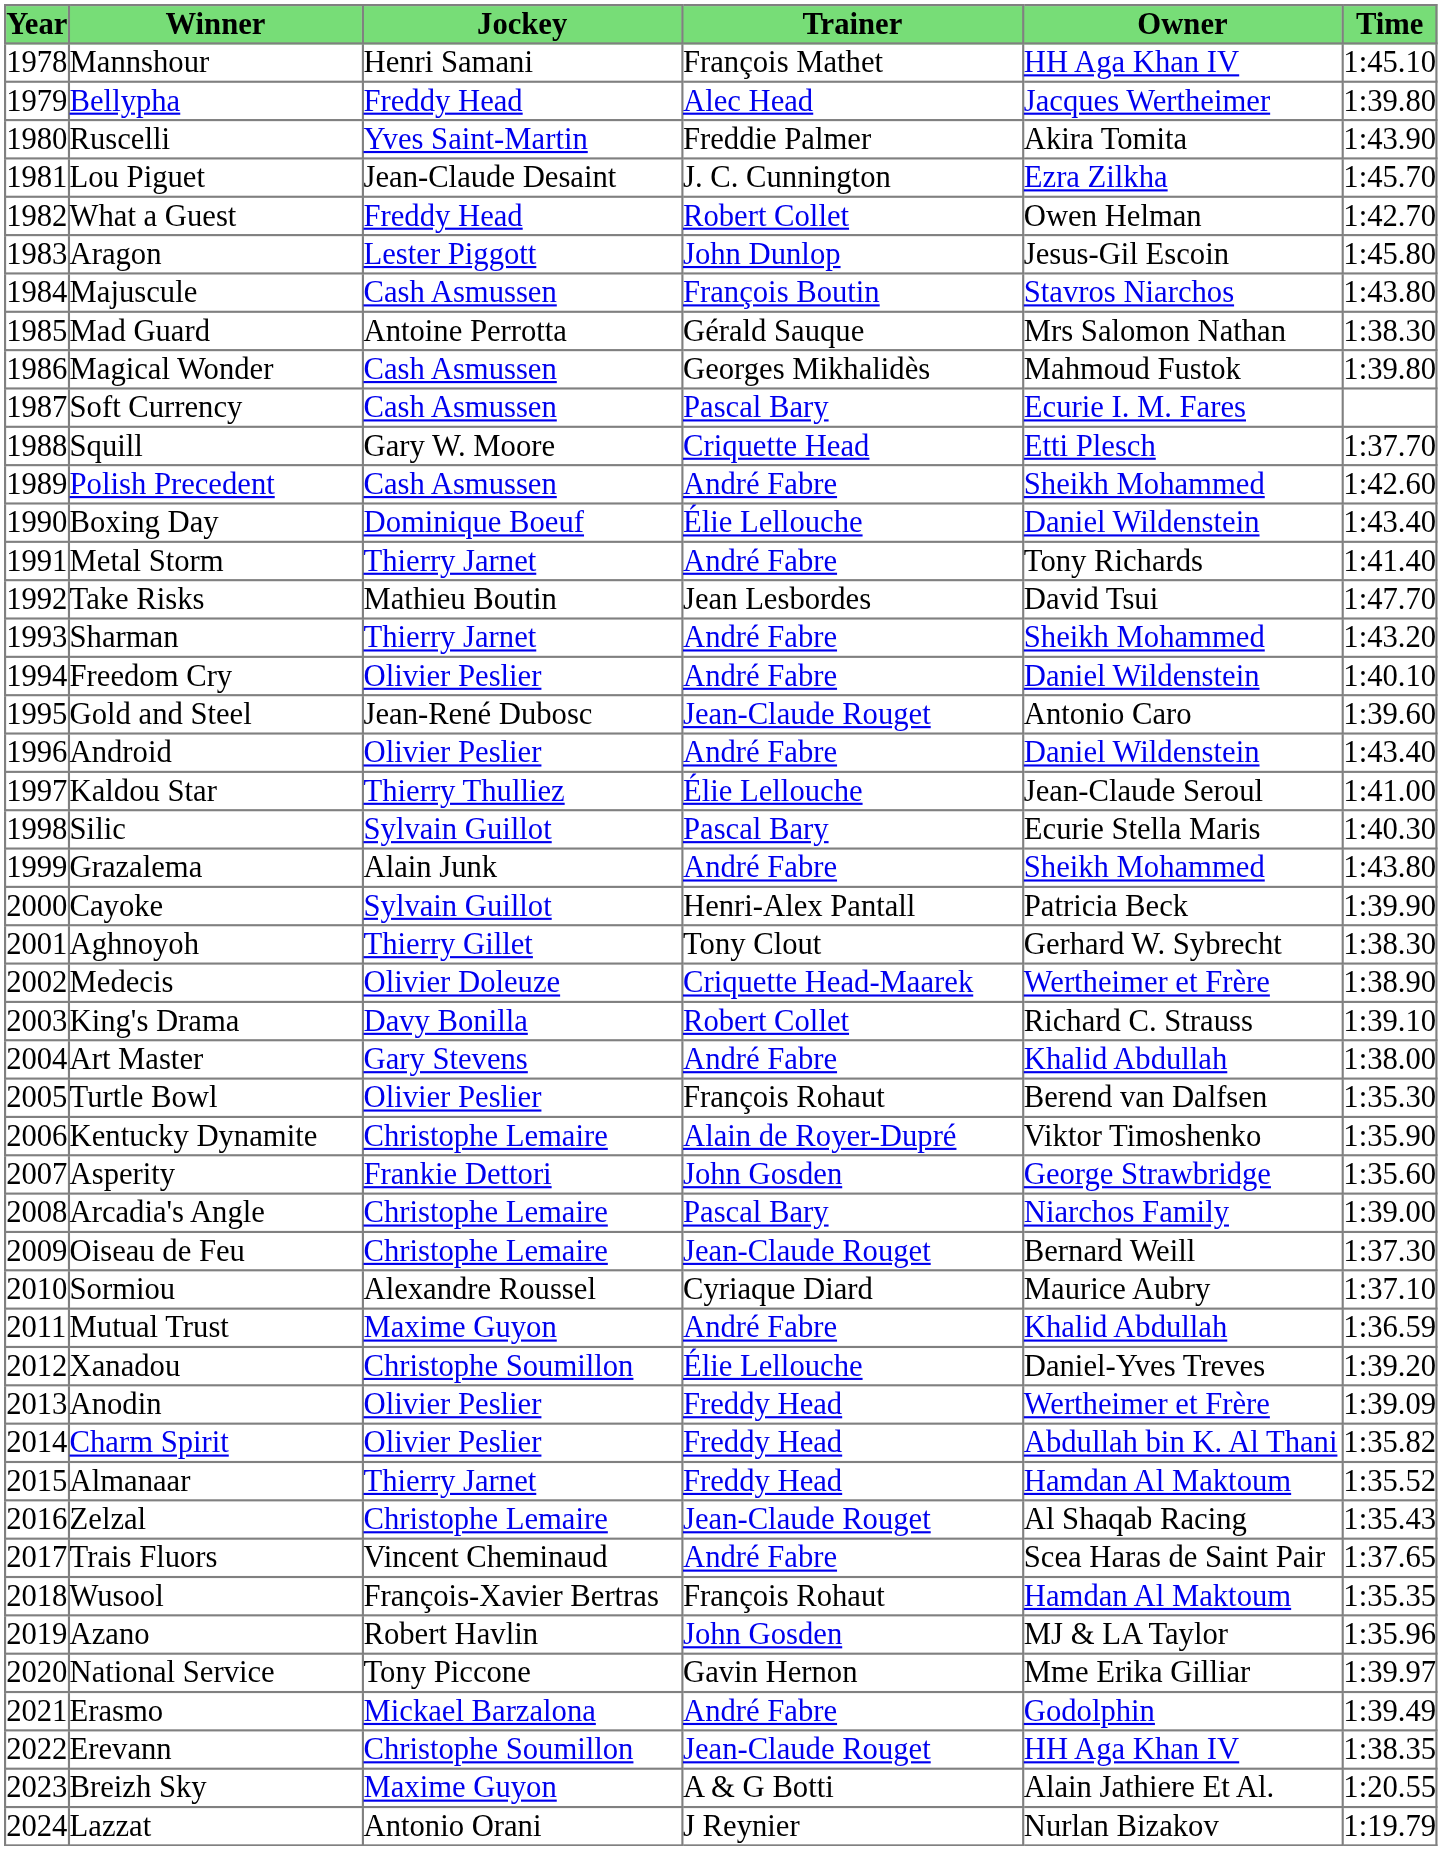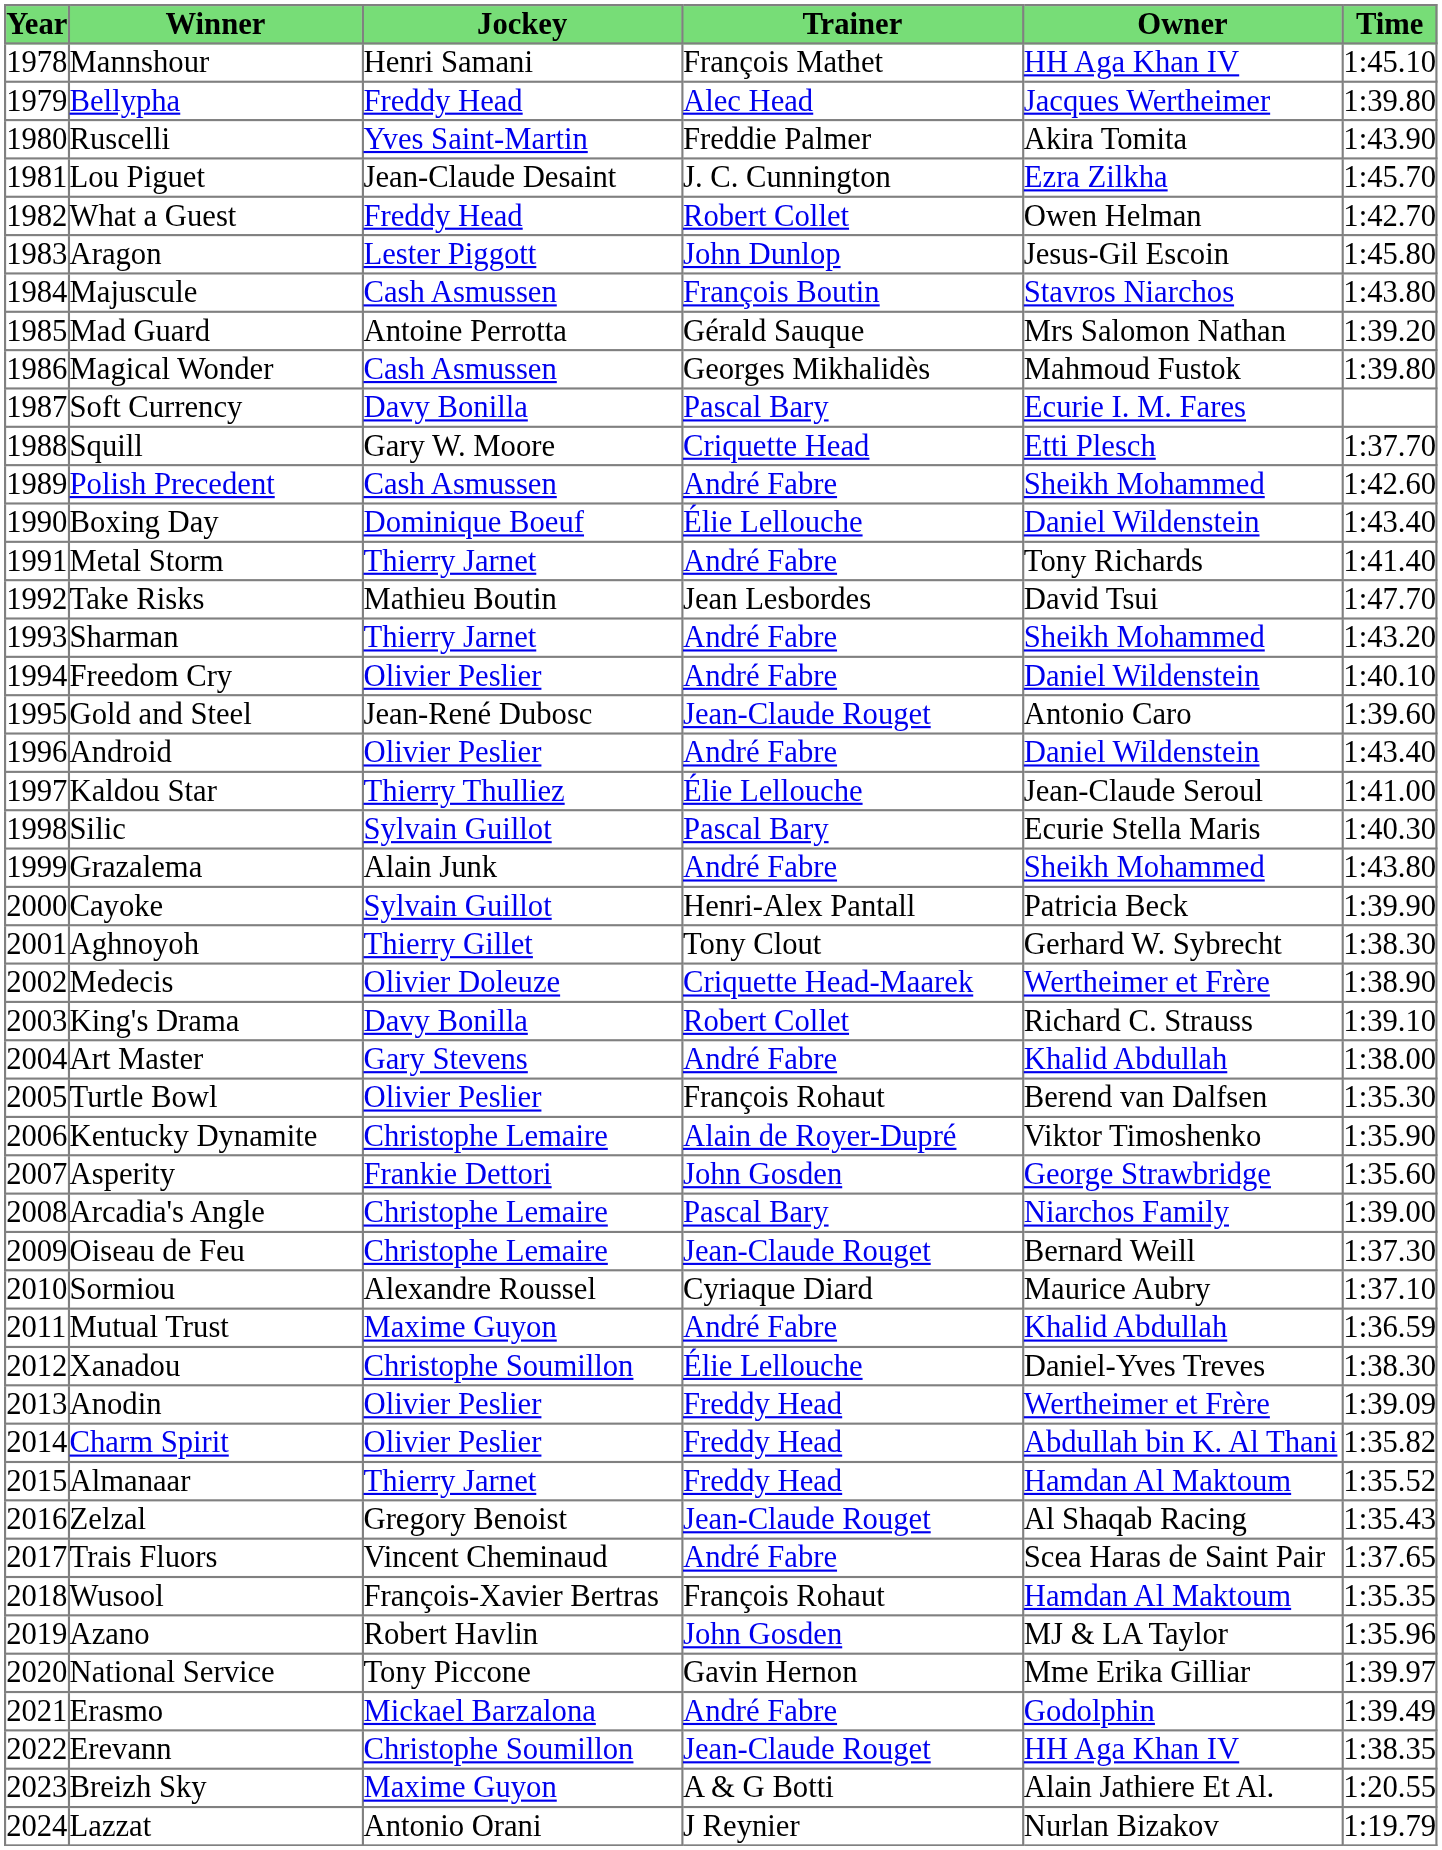Mad Guard | Time: 1:38.30 -> 1:39.20
Soft Currency | Jockey: Cash Asmussen -> Davy Bonilla
Xanadou | Time: 1:39.20 -> 1:38.30
Zelzal | Jockey: Christophe Lemaire -> Gregory Benoist
